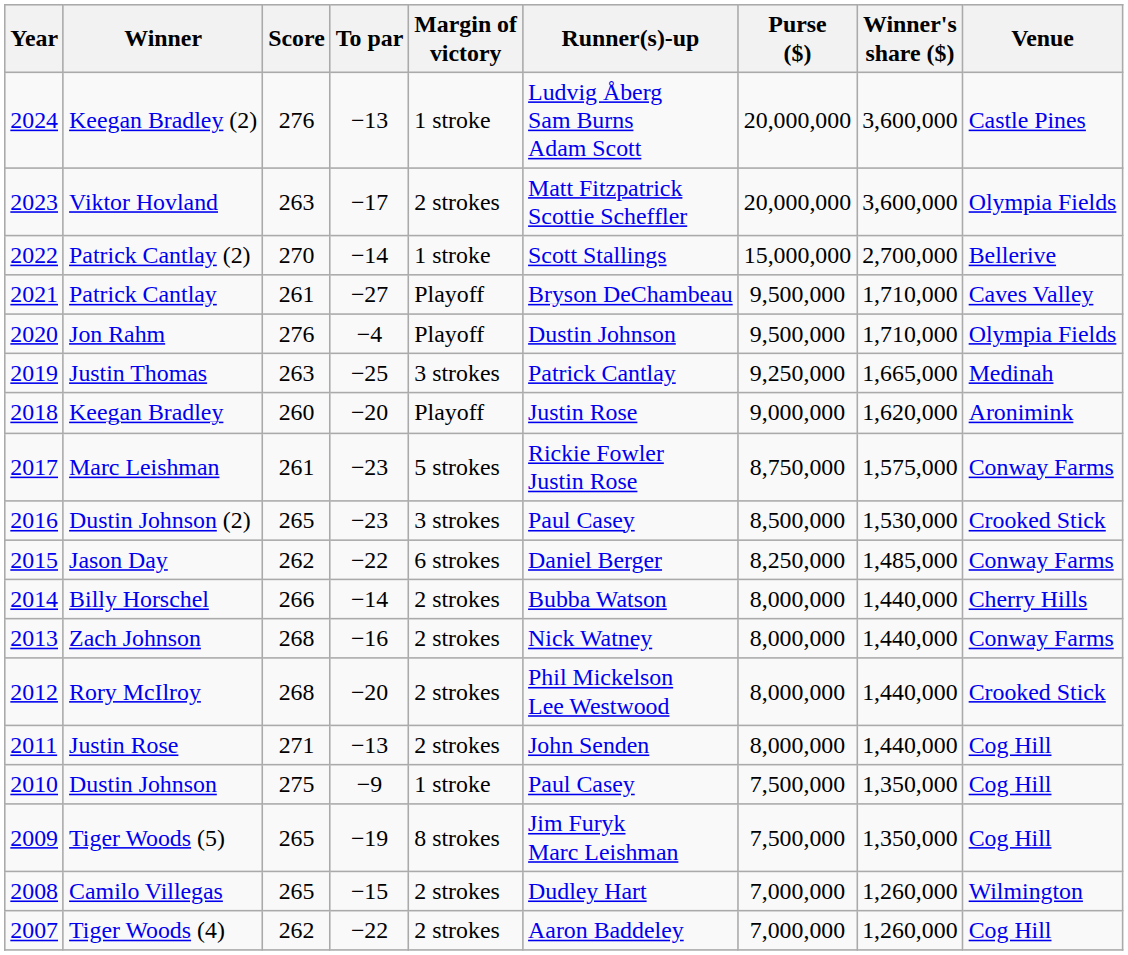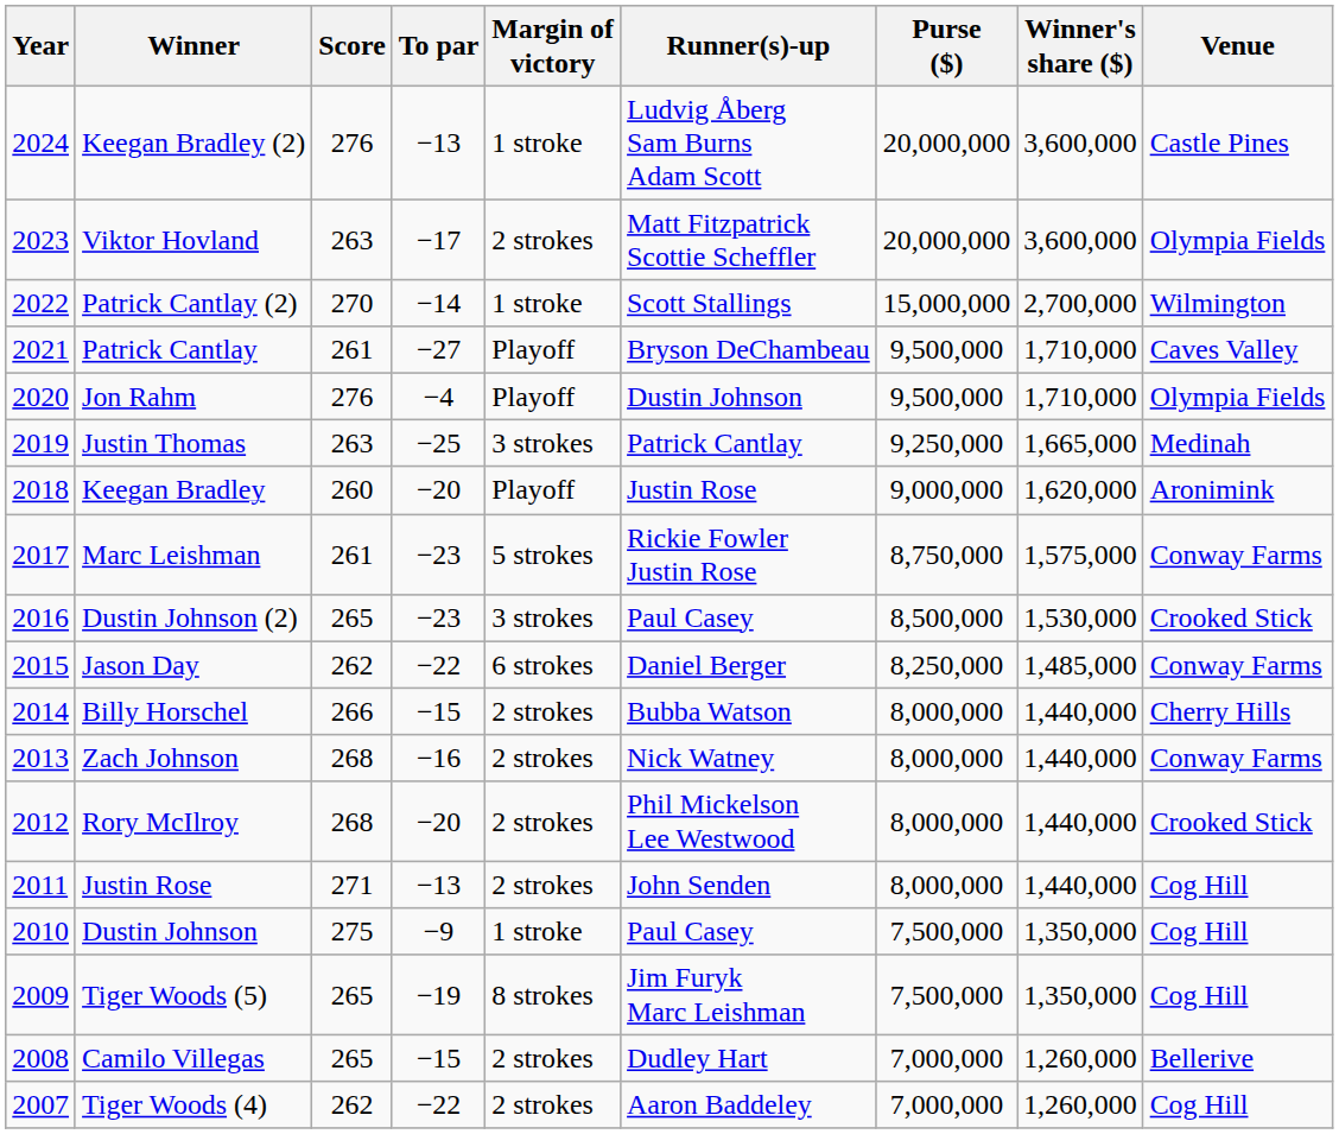Patrick Cantlay (2) | Venue: Bellerive -> Wilmington
Billy Horschel | To par: −14 -> −15
Camilo Villegas | Venue: Wilmington -> Bellerive
